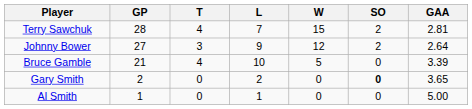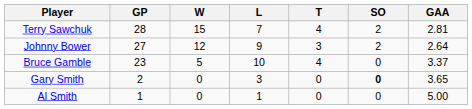columns swapped: W <-> T
Bruce Gamble | GP: 21 -> 23
Bruce Gamble | GAA: 3.39 -> 3.37
Gary Smith | L: 2 -> 3
